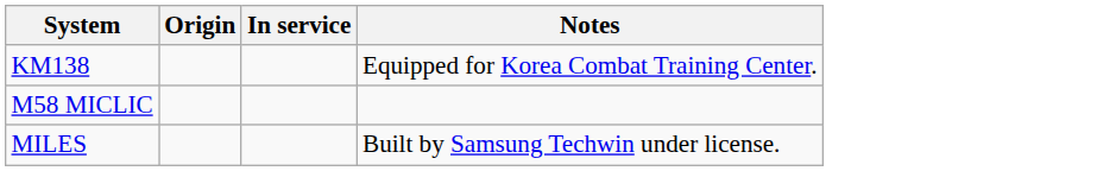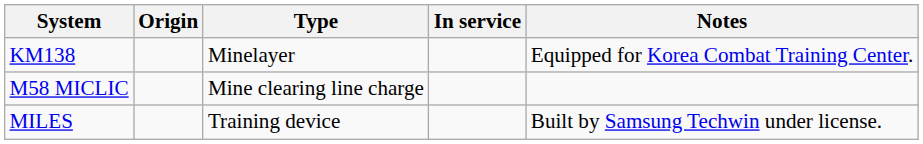+ column: Type | Minelayer | Mine clearing line charge | Training device
